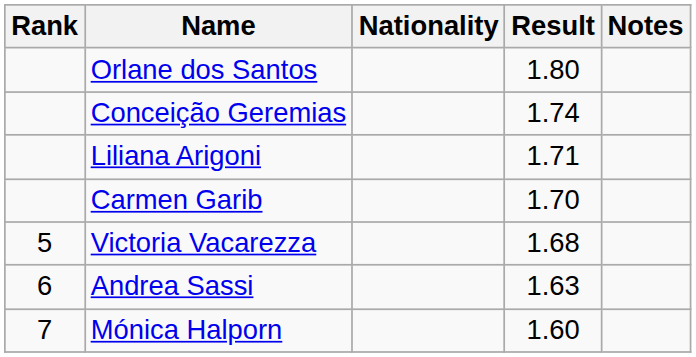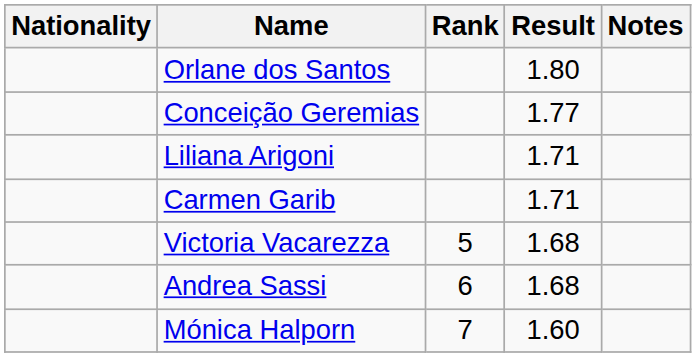columns swapped: Rank <-> Nationality
Conceição Geremias | Result: 1.74 -> 1.77
Carmen Garib | Result: 1.70 -> 1.71
Andrea Sassi | Result: 1.63 -> 1.68
